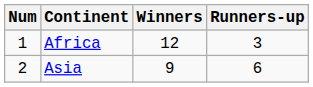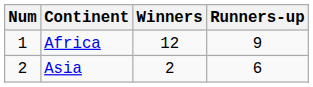Africa | Runners-up: 3 -> 9
Asia | Winners: 9 -> 2
